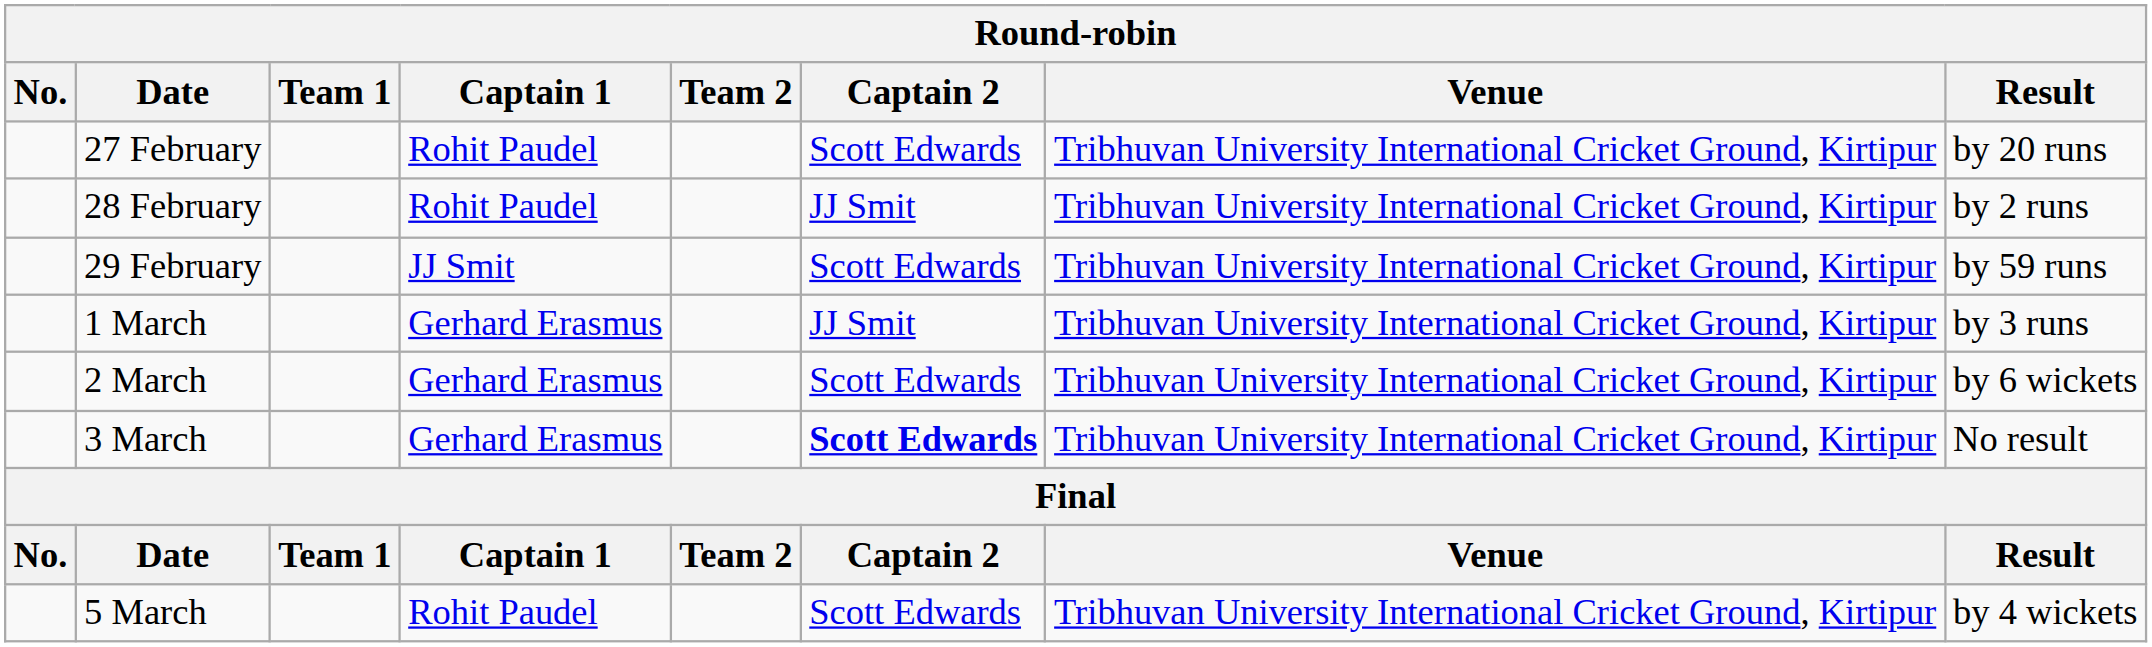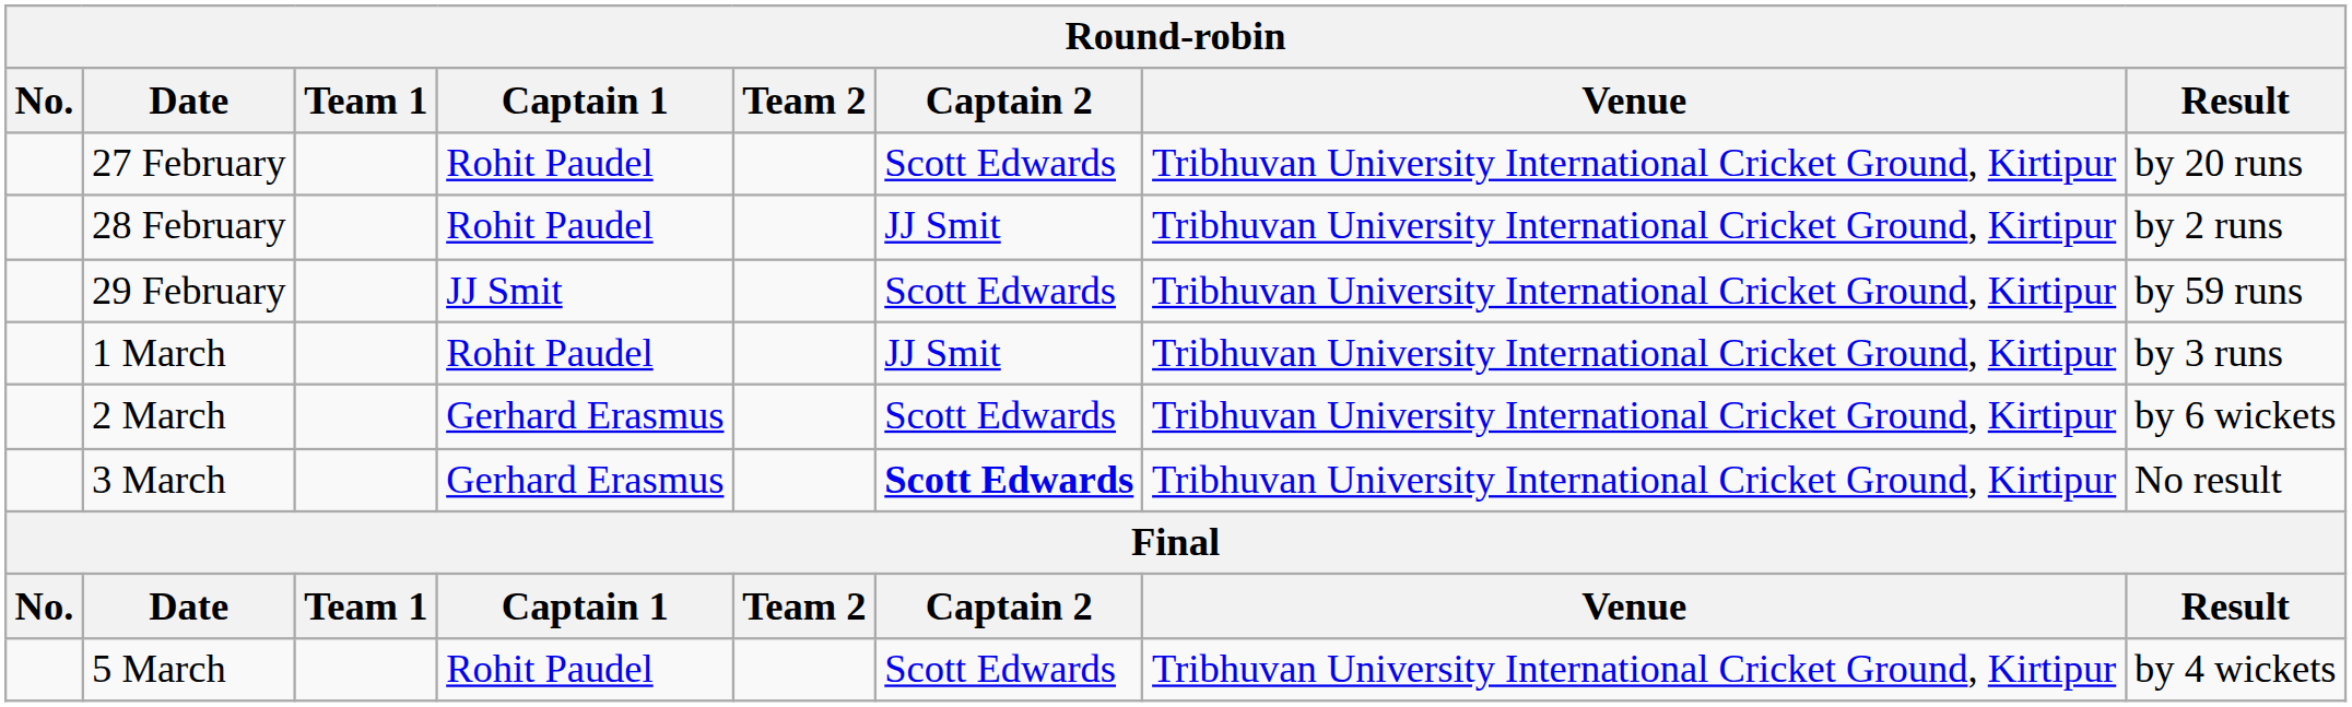1 March | Captain 1: Gerhard Erasmus -> Rohit Paudel
